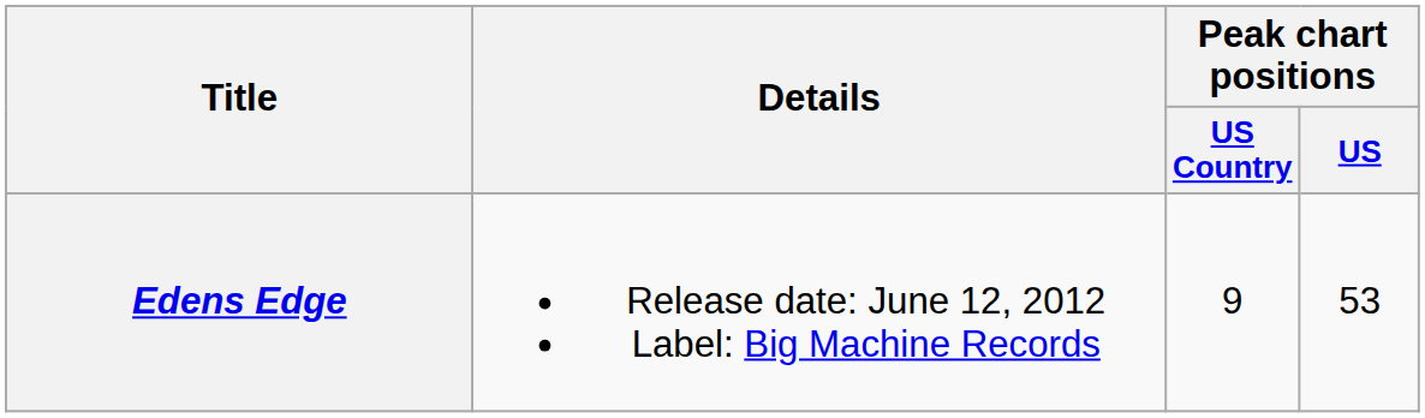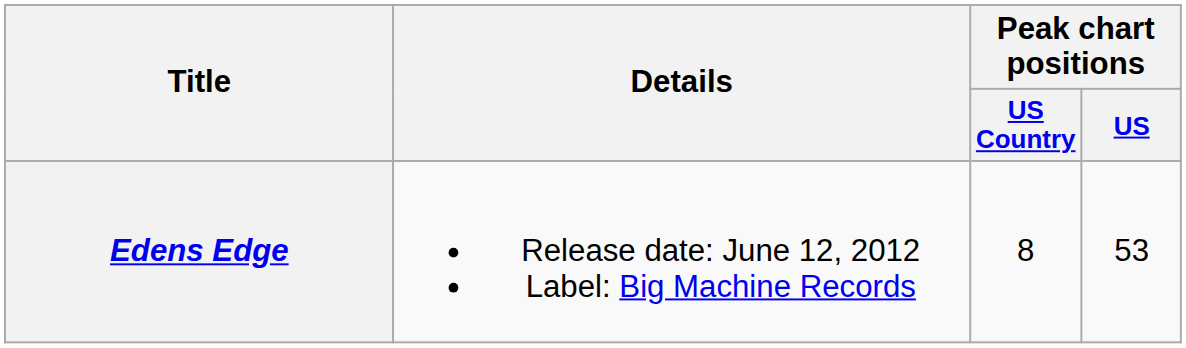Edens Edge | Peak chart positions / US Country: 9 -> 8
